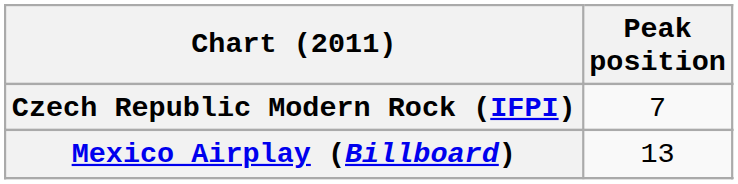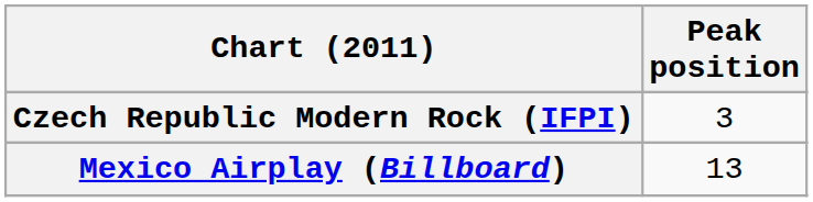Czech Republic Modern Rock (IFPI) | Peak position: 7 -> 3
